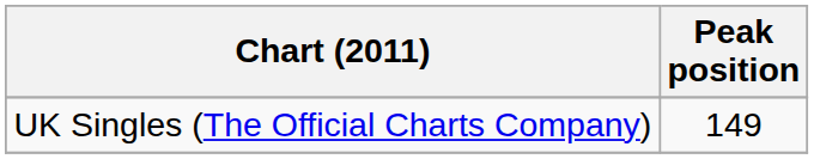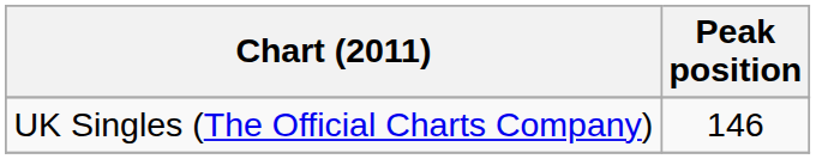UK Singles (The Official Charts Company) | Peak position: 149 -> 146
